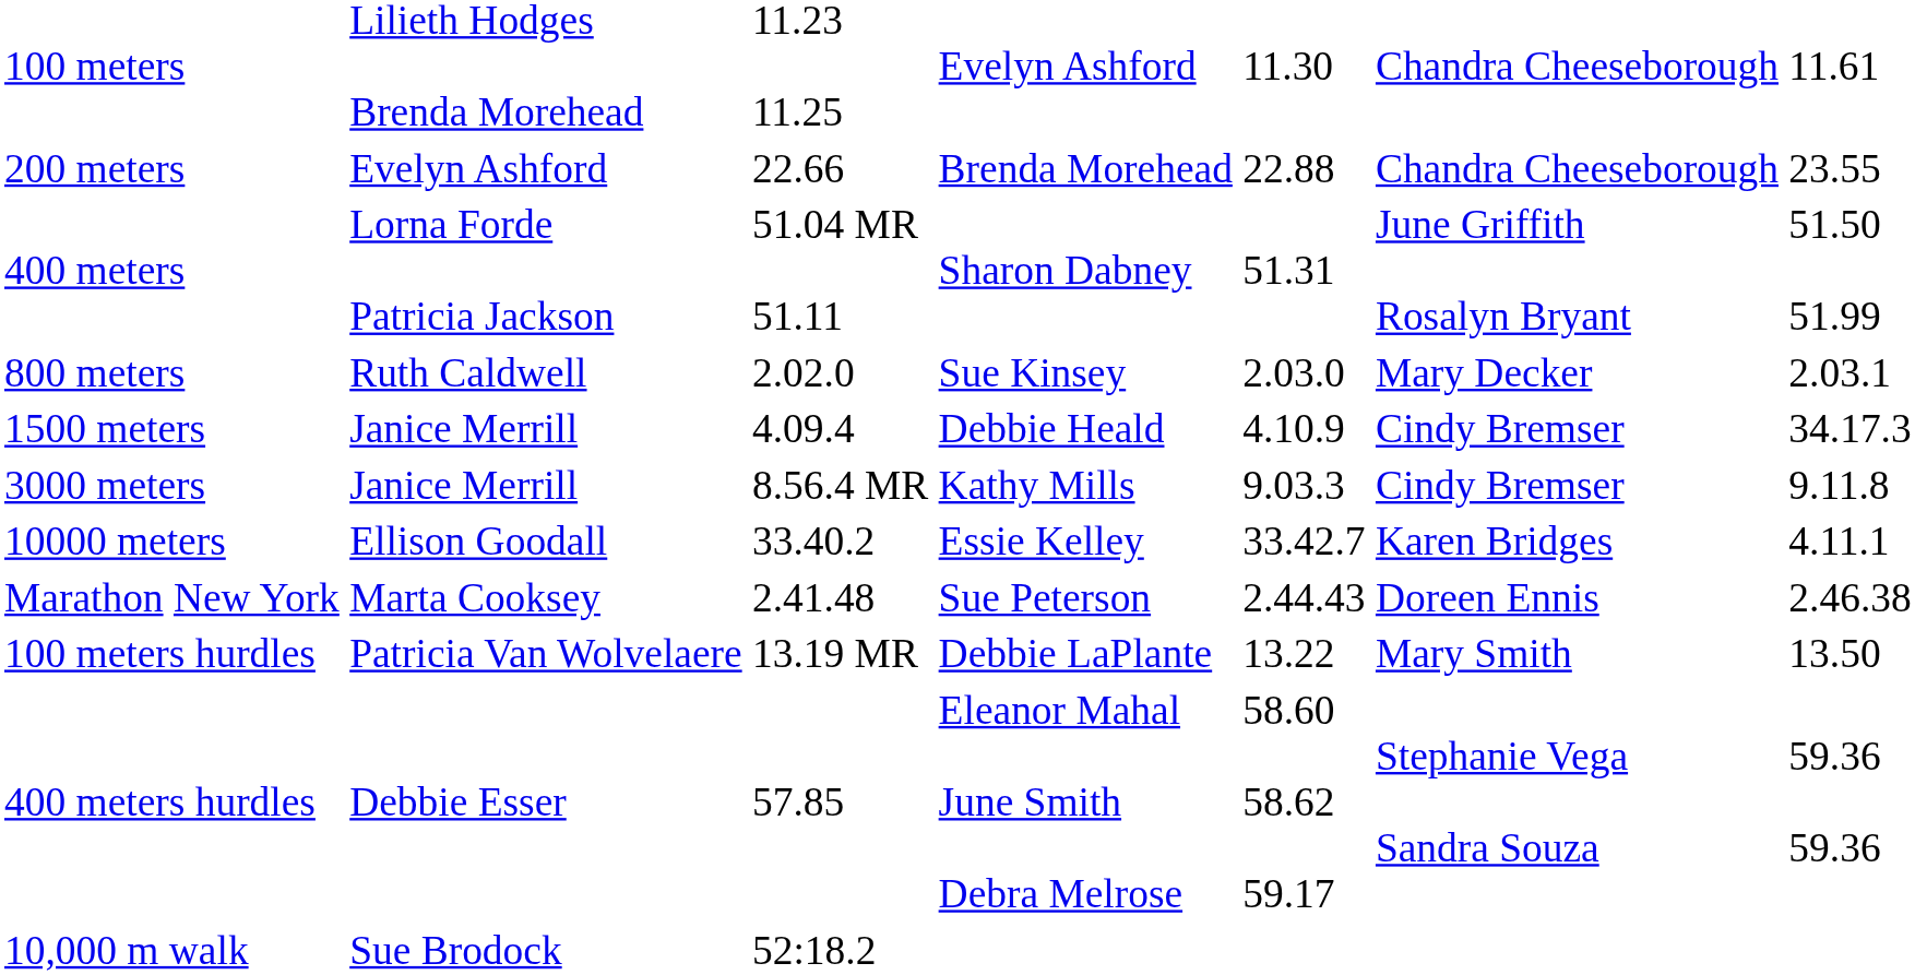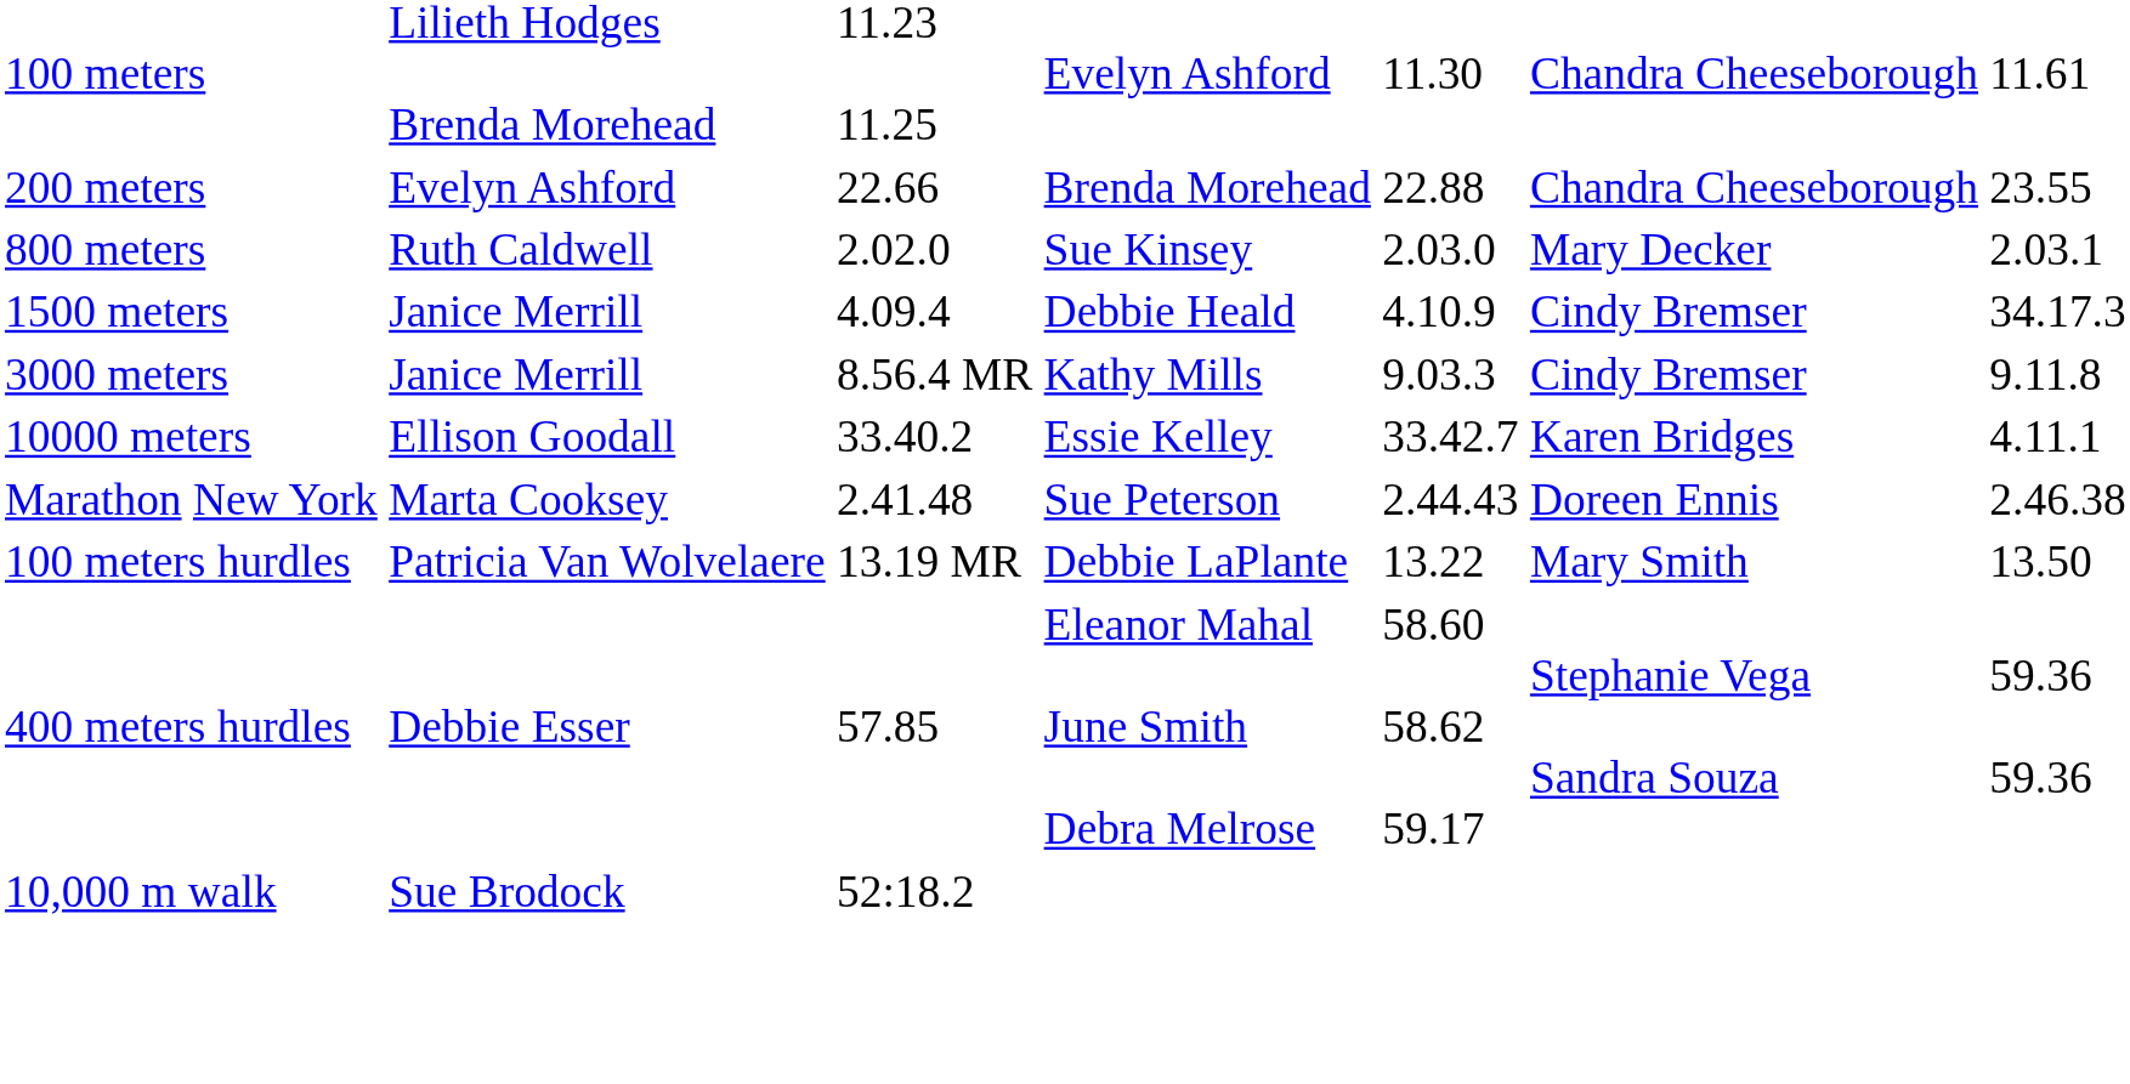- row: 400 meters | Lorna Forde Patricia Jackson | 51.04 MR 51.11 | Sharon Dabney | 51.31 | June Griffith Rosalyn Bryant | 51.50 51.99
